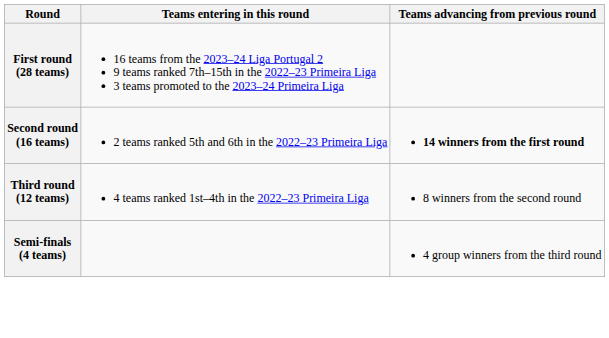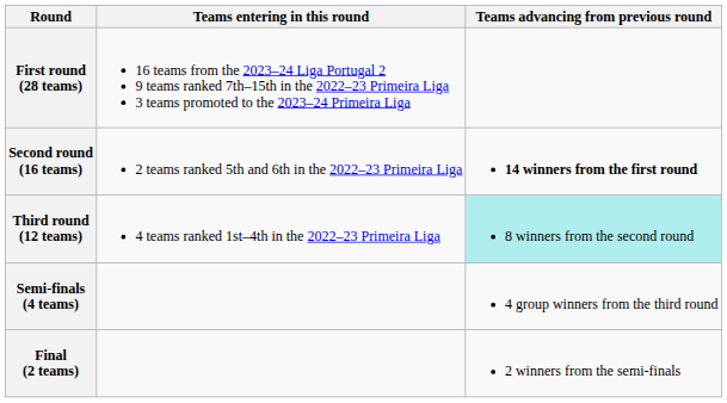Third round (12 teams) | Teams advancing from previous round: no background -> paleturquoise background
+ row: Final (2 teams) | 2 winners from the semi-finals
